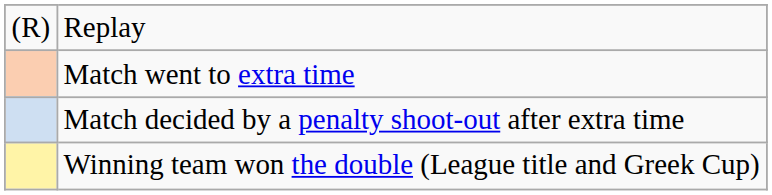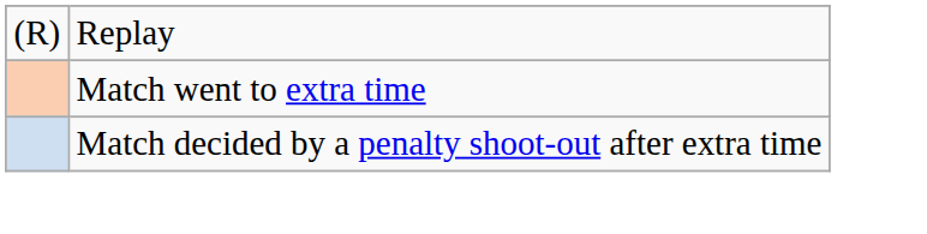- row: Winning team won the double (League title and Greek Cup)
